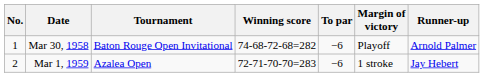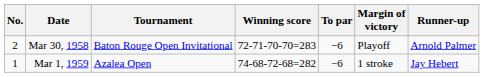Mar 30, 1958 | No.: 1 -> 2
Mar 30, 1958 | Winning score: 74-68-72-68=282 -> 72-71-70-70=283
Mar 1, 1959 | No.: 2 -> 1
Mar 1, 1959 | Winning score: 72-71-70-70=283 -> 74-68-72-68=282
